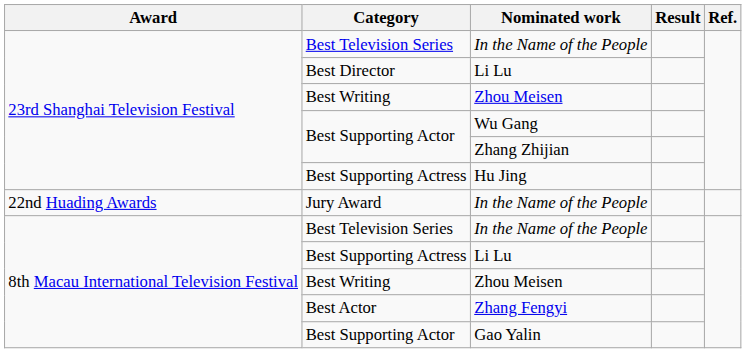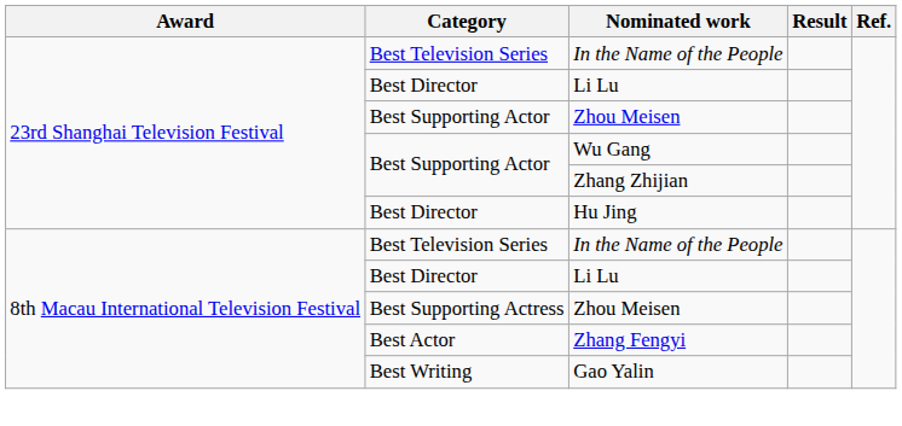23rd Shanghai Television Festival / Zhou Meisen | Category: Best Writing -> Best Supporting Actor
Hu Jing | Category: Best Supporting Actress -> Best Director
- row: 22nd Huading Awards | Jury Award | In the Name of the People
8th Macau International Television Festival / Li Lu | Category: Best Supporting Actress -> Best Director
8th Macau International Television Festival / Zhou Meisen | Category: Best Writing -> Best Supporting Actress
Gao Yalin | Category: Best Supporting Actor -> Best Writing
